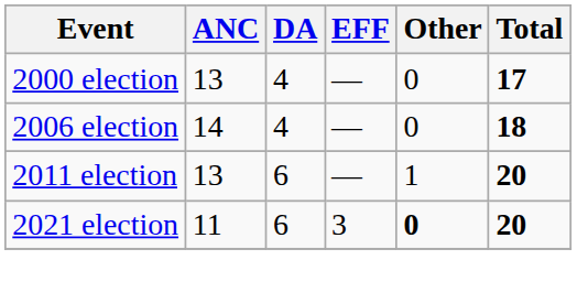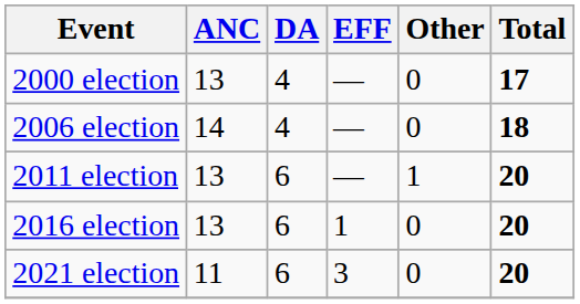+ row: 2016 election | 13 | 6 | 1 | 0 | 20
2021 election | Other: bold -> normal
